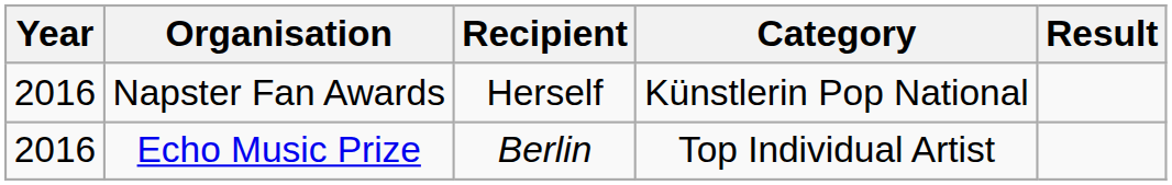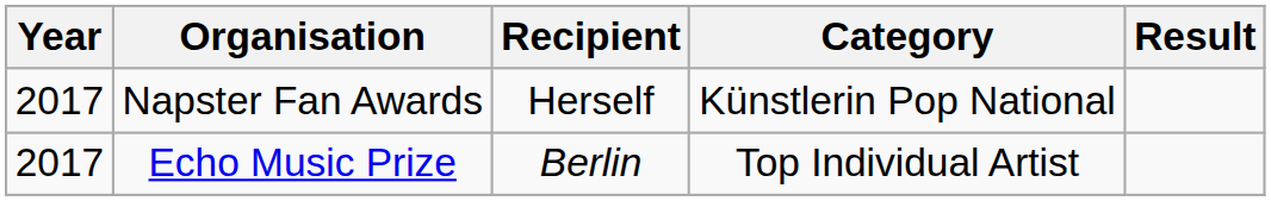Napster Fan Awards | Year: 2016 -> 2017
Echo Music Prize | Year: 2016 -> 2017
